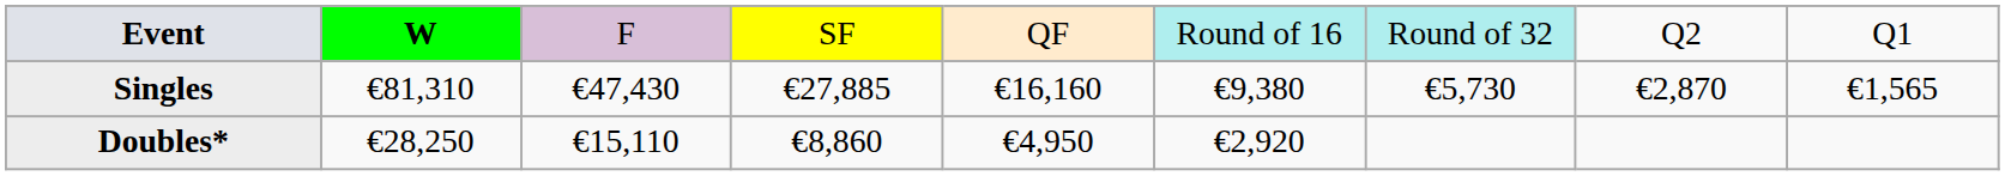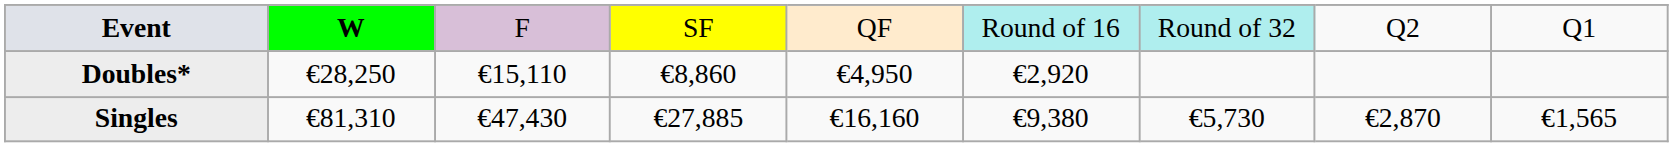rows swapped: Singles <-> Doubles*
